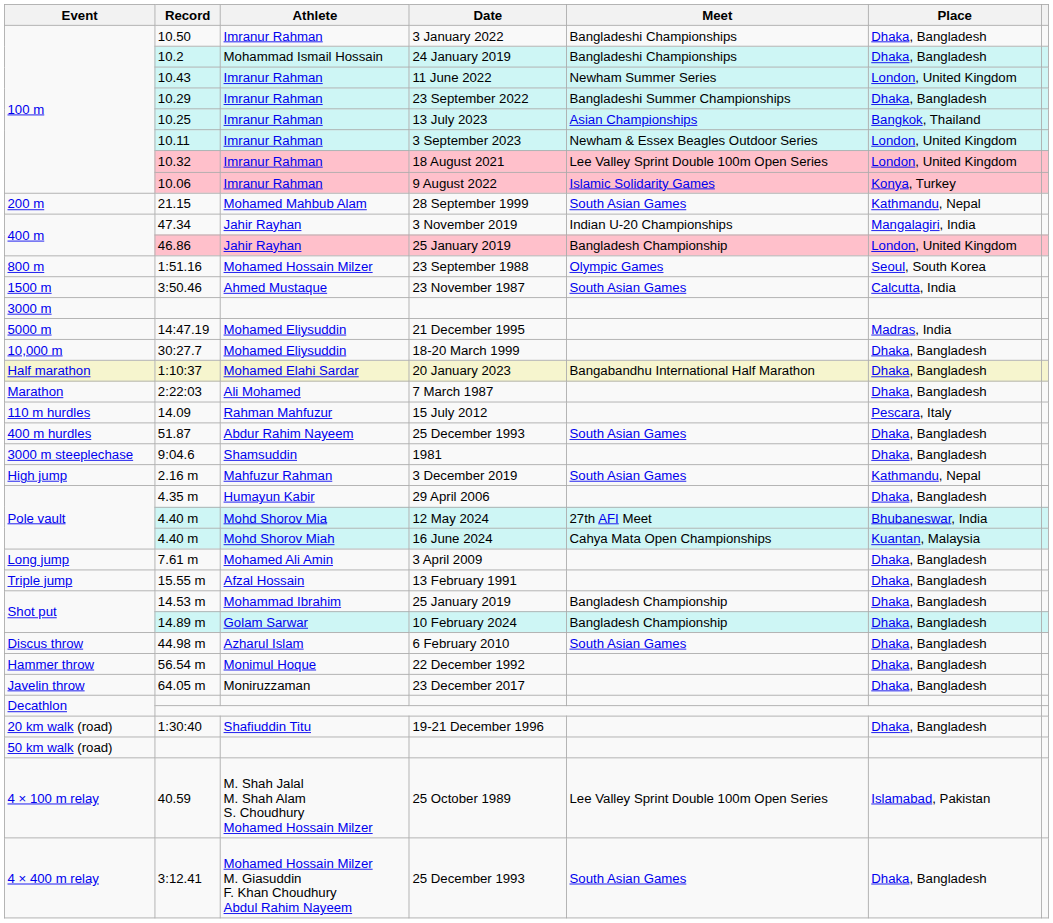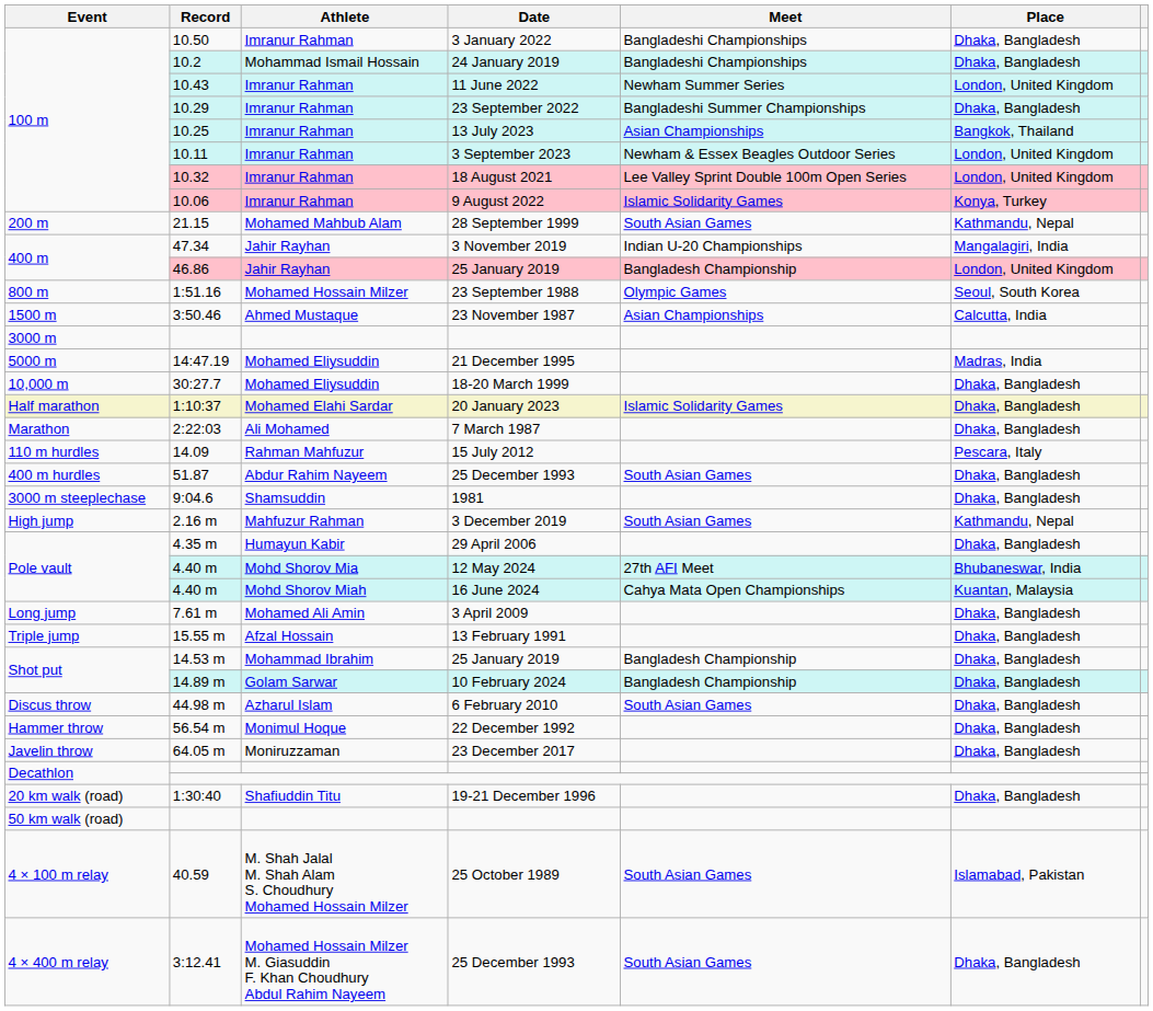3:50.46 | Meet: South Asian Games -> Asian Championships
1:10:37 | Meet: Bangabandhu International Half Marathon -> Islamic Solidarity Games
40.59 | Meet: Lee Valley Sprint Double 100m Open Series -> South Asian Games
